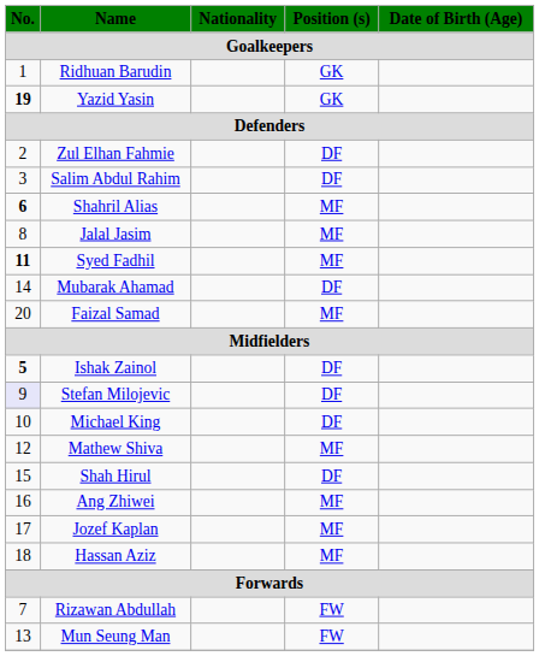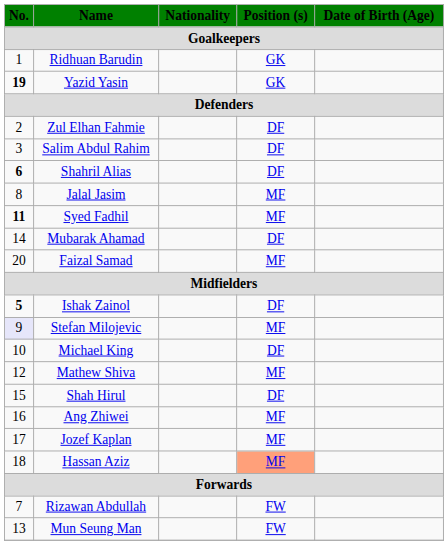Shahril Alias | Position (s): MF -> DF
Stefan Milojevic | Position (s): DF -> MF
Hassan Aziz | Position (s): no background -> lightsalmon background
